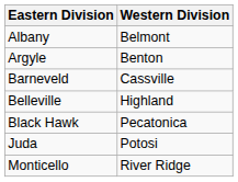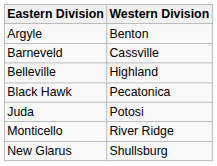- row: Albany | Belmont
+ row: New Glarus | Shullsburg
